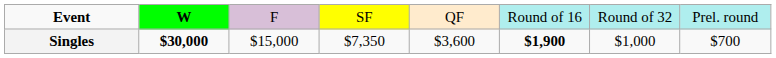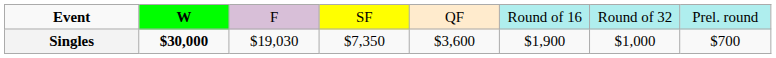Singles | column 3: $15,000 -> $19,030
Singles | column 6: bold -> normal
